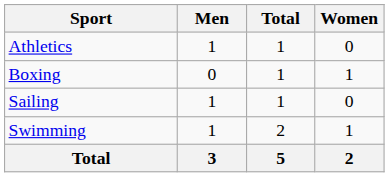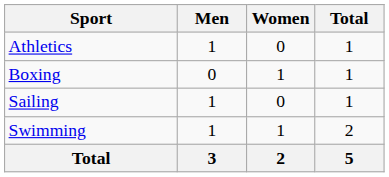columns swapped: Women <-> Total
